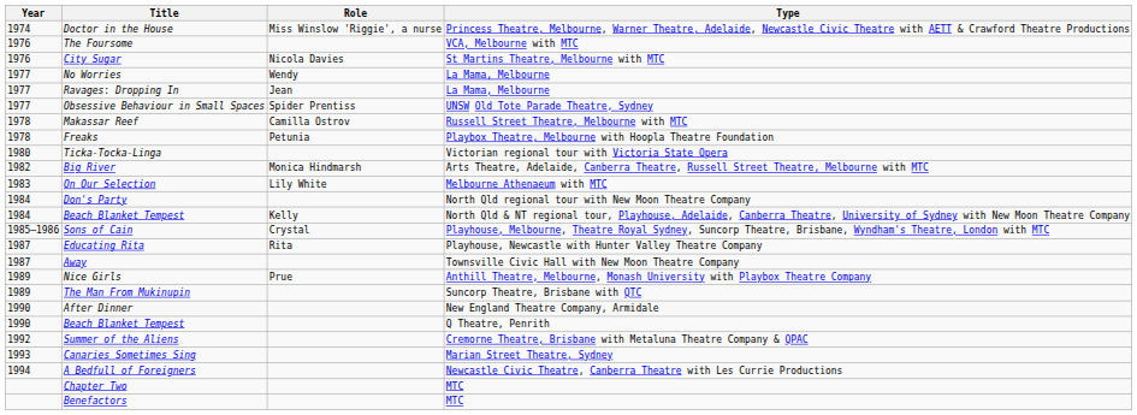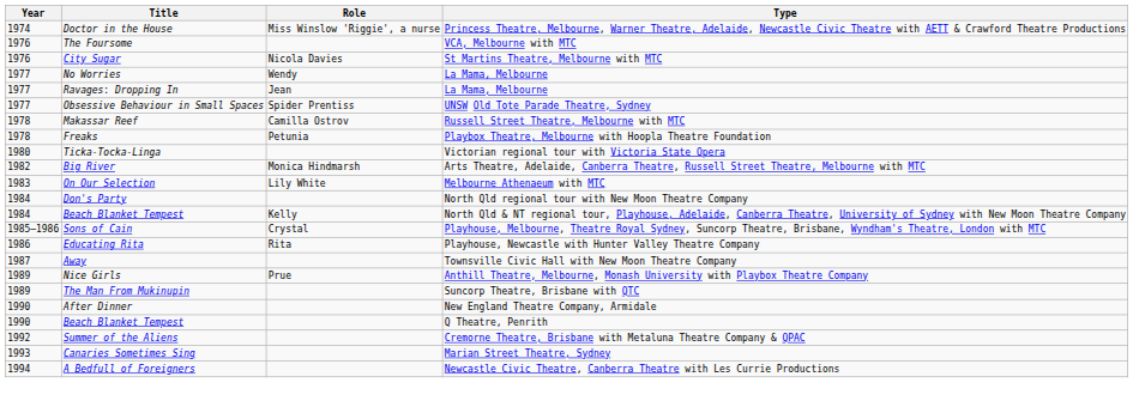Educating Rita | Year: 1987 -> 1986
- row: Chapter Two | MTC
- row: Benefactors | MTC
